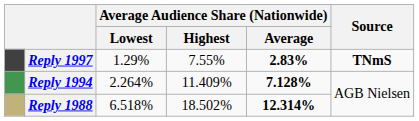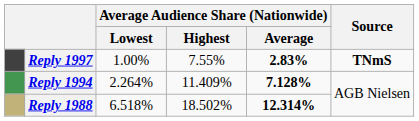Reply 1997 | Average Audience Share (Nationwide) / Lowest: 1.29% -> 1.00%
